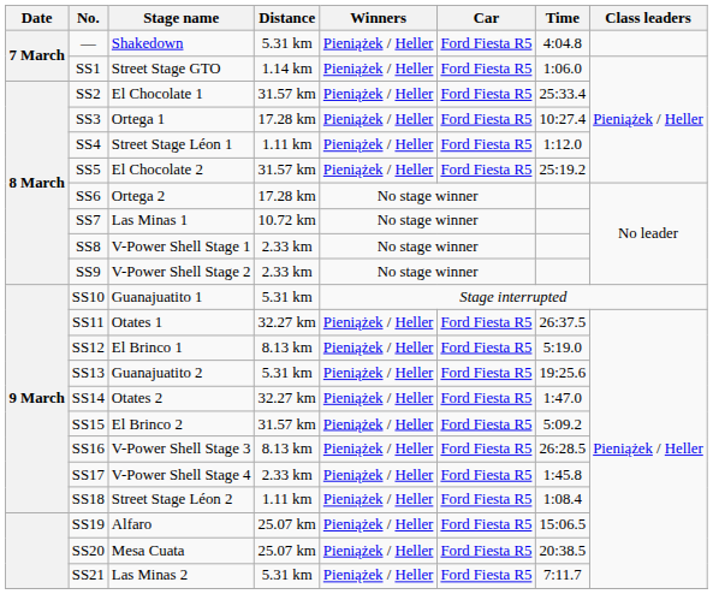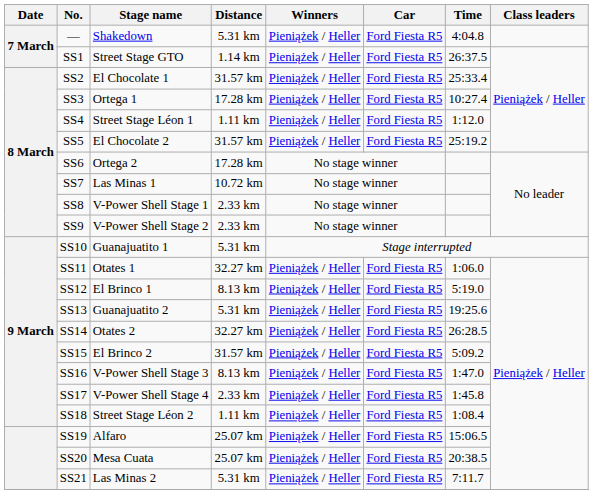SS1 | Time: 1:06.0 -> 26:37.5
SS11 | Time: 26:37.5 -> 1:06.0
SS14 | Time: 1:47.0 -> 26:28.5
SS16 | Time: 26:28.5 -> 1:47.0
